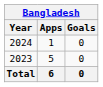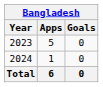rows swapped: 2023 <-> 2024
